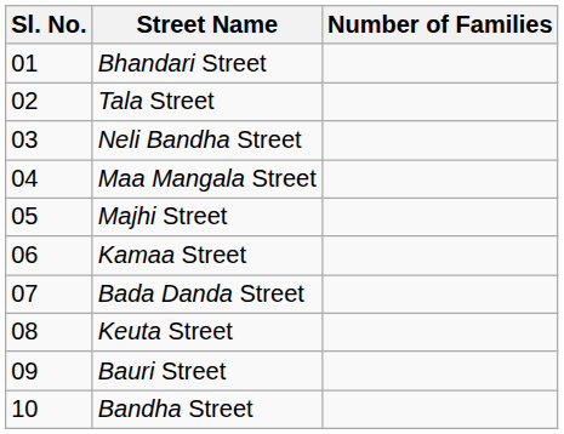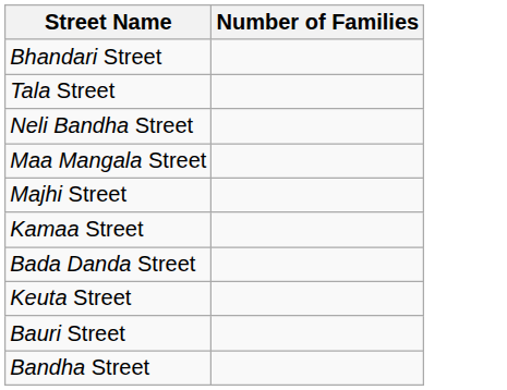- column: Sl. No. | 01 | 02 | 03 | 04 | 05 | 06 | 07 | 08 | 09 | 10
